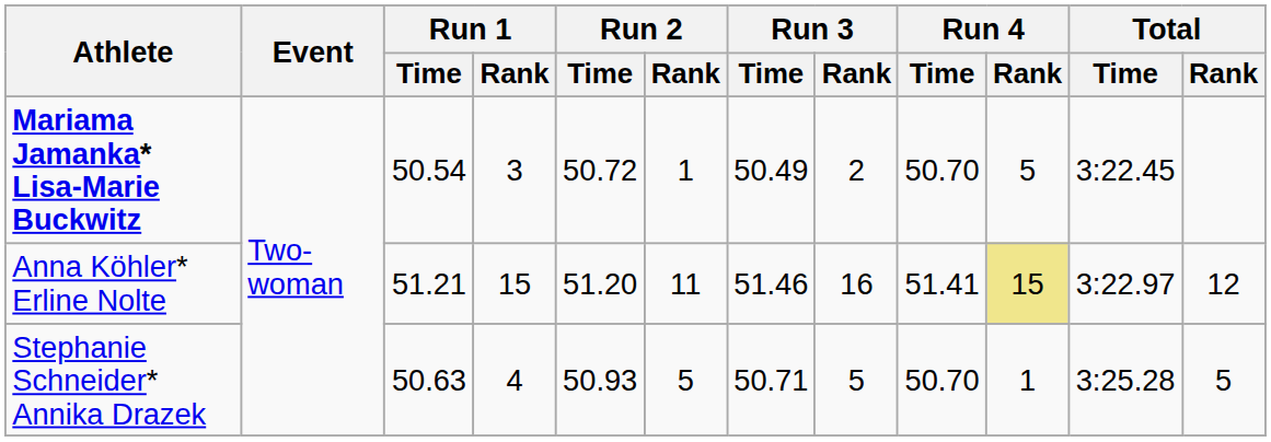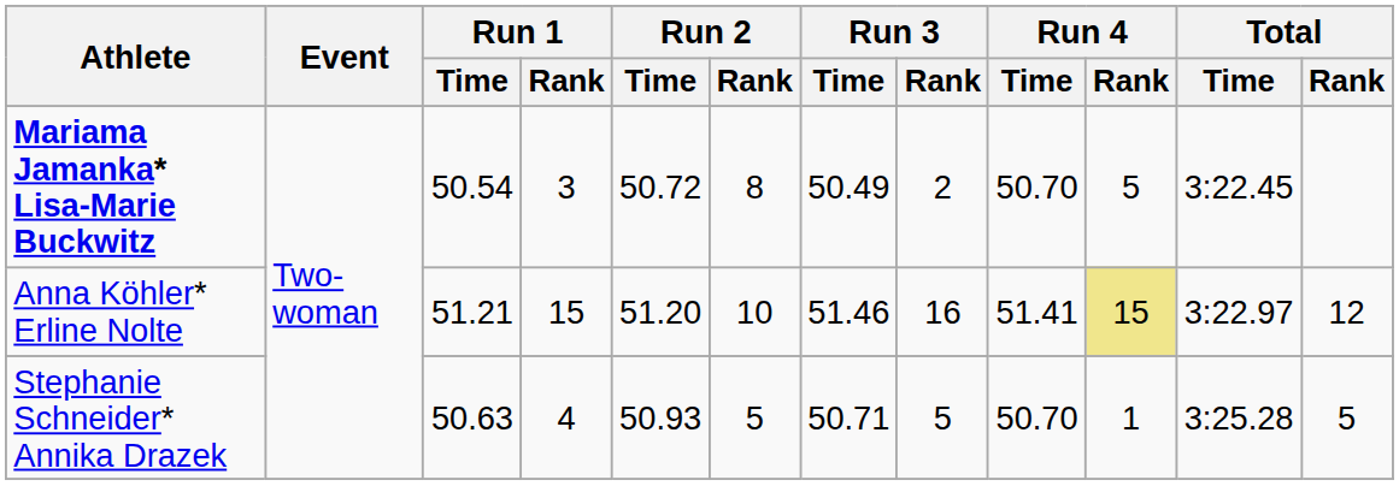Mariama Jamanka* Lisa-Marie Buckwitz | Run 2 / Rank: 1 -> 8
Anna Köhler* Erline Nolte | Run 2 / Rank: 11 -> 10
